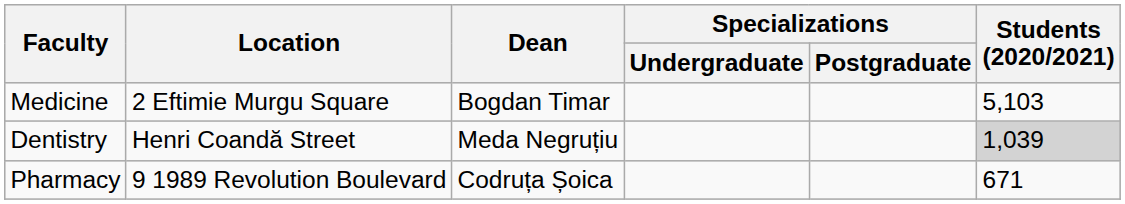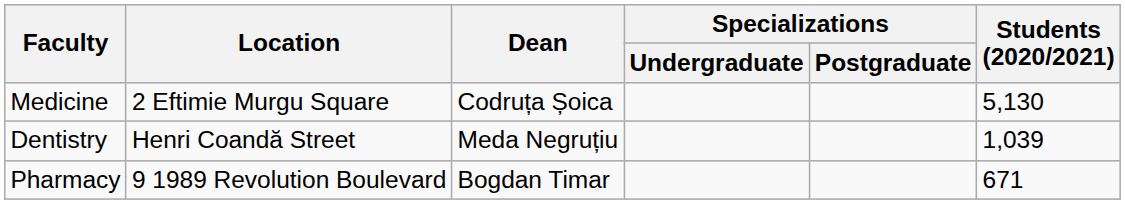Medicine | Dean: Bogdan Timar -> Codruța Șoica
Medicine | Students (2020/2021): 5,103 -> 5,130
Dentistry | Students (2020/2021): lightgrey background -> no background
Pharmacy | Dean: Codruța Șoica -> Bogdan Timar
